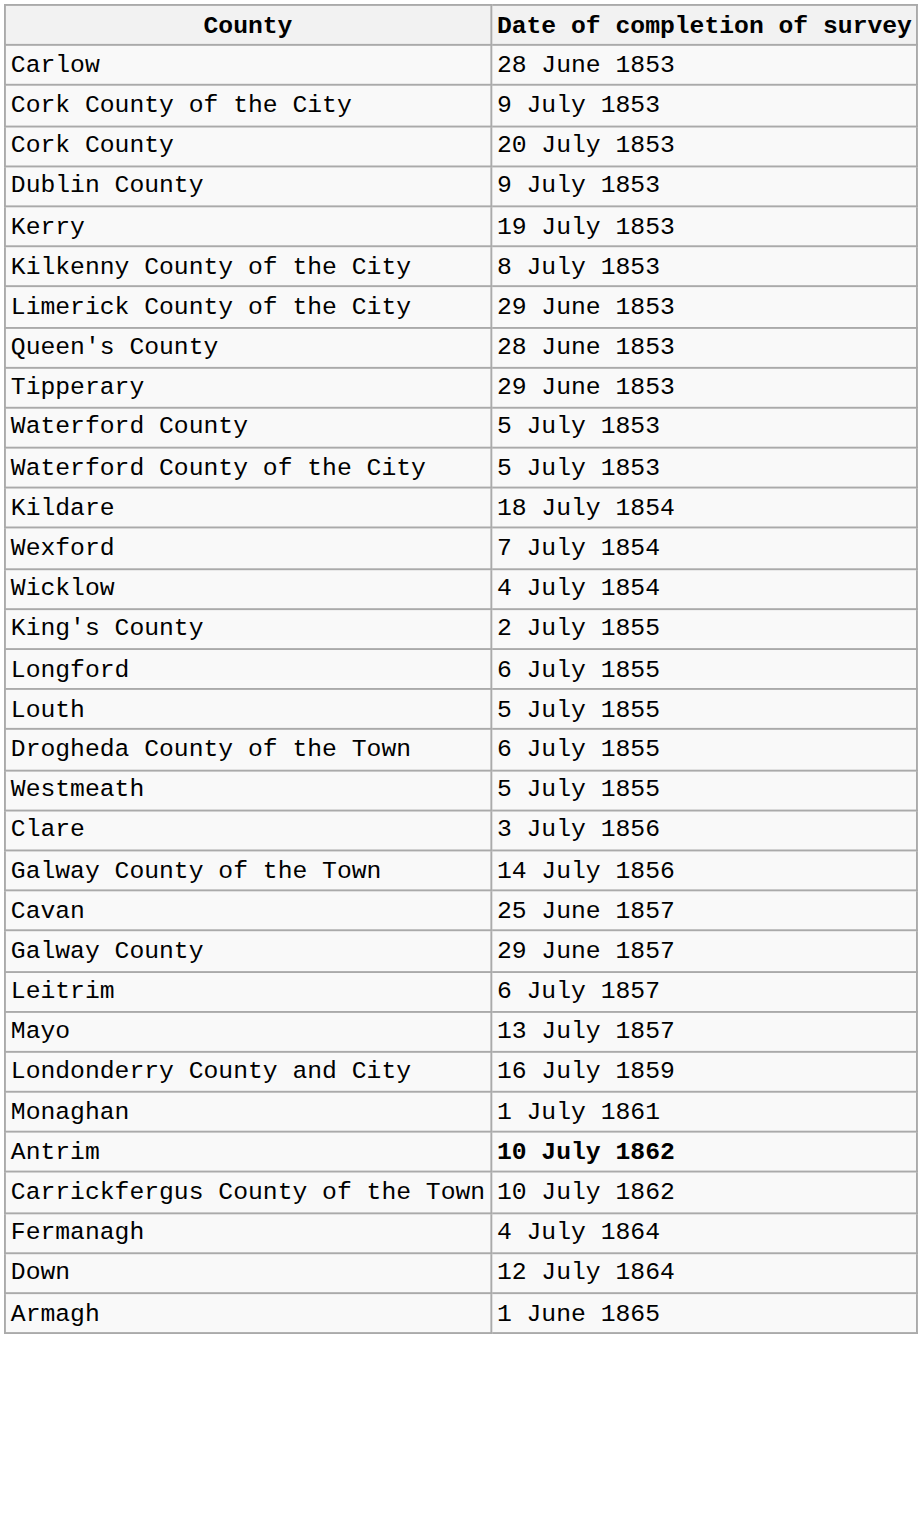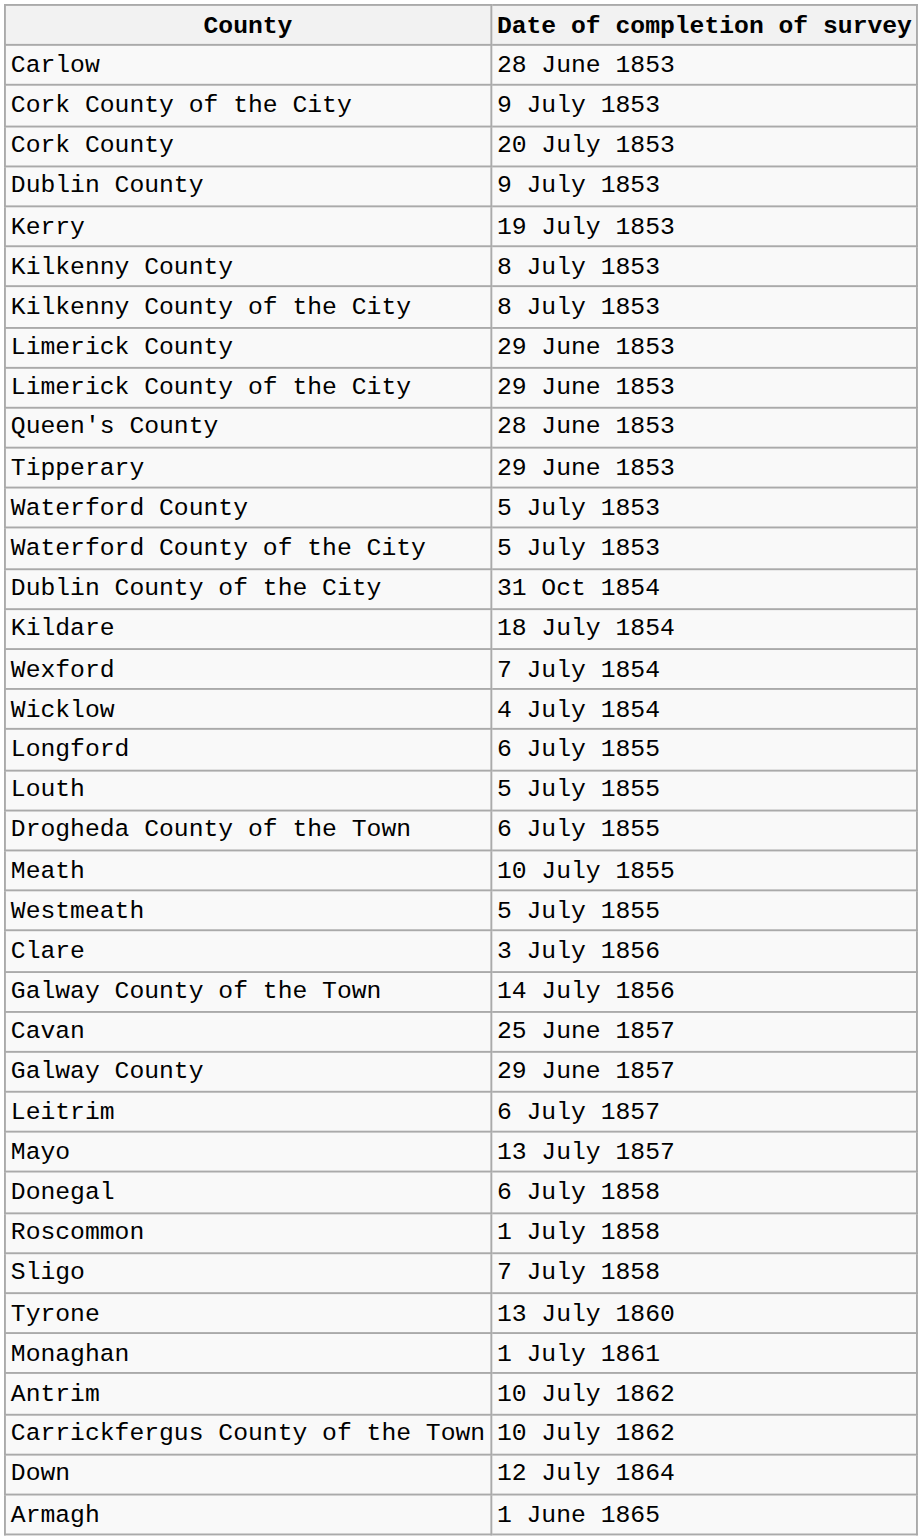+ row: Kilkenny County | 8 July 1853
+ row: Limerick County | 29 June 1853
+ row: Dublin County of the City | 31 Oct 1854
- row: King's County | 2 July 1855
+ row: Meath | 10 July 1855
+ row: Donegal | 6 July 1858
+ row: Roscommon | 1 July 1858
+ row: Sligo | 7 July 1858
- row: Londonderry County and City | 16 July 1859
+ row: Tyrone | 13 July 1860
Antrim | Date of completion of survey: bold -> normal
- row: Fermanagh | 4 July 1864
